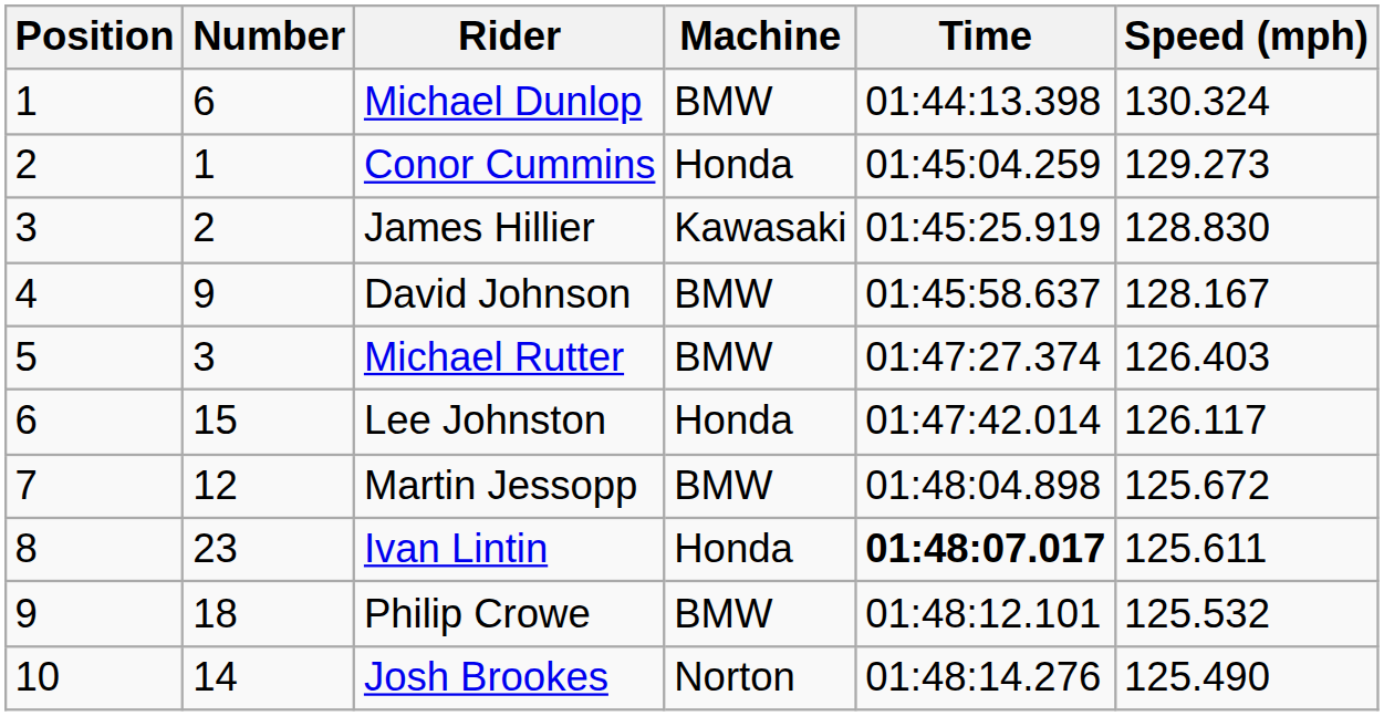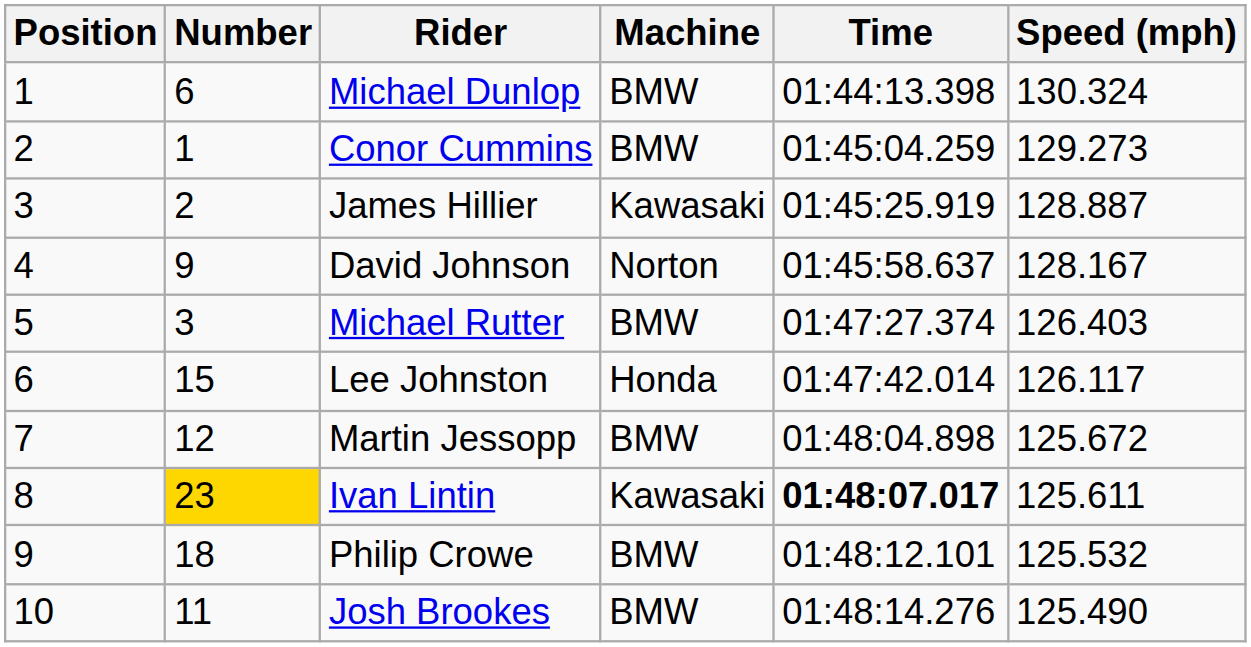Conor Cummins | Machine: Honda -> BMW
James Hillier | Speed (mph): 128.830 -> 128.887
David Johnson | Machine: BMW -> Norton
Ivan Lintin | Number: no background -> gold background
Ivan Lintin | Machine: Honda -> Kawasaki
Josh Brookes | Number: 14 -> 11
Josh Brookes | Machine: Norton -> BMW
